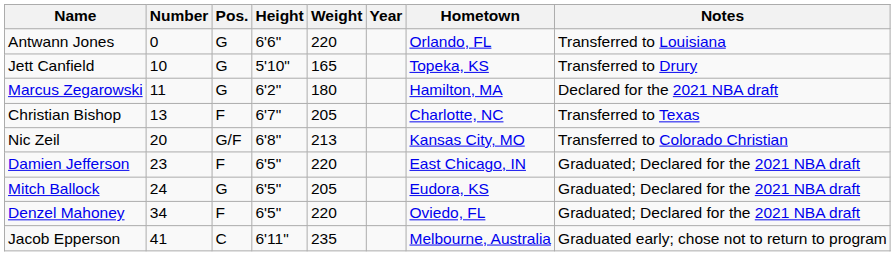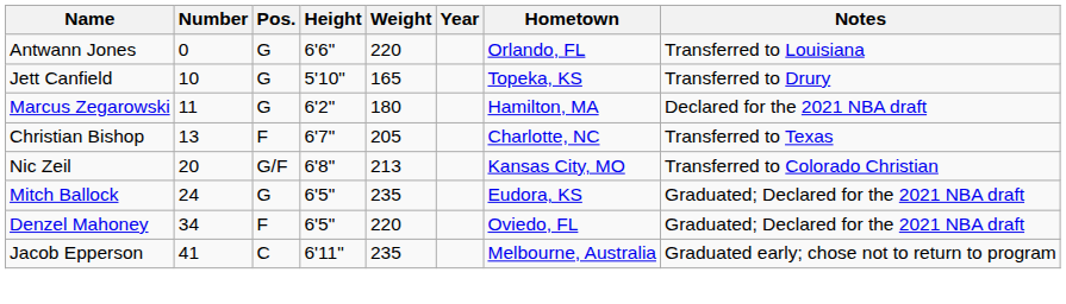- row: Damien Jefferson | 23 | F | 6'5" | 220 | East Chicago, IN | Graduated; Declared for the 2021 NBA draft
Mitch Ballock | Weight: 205 -> 235
